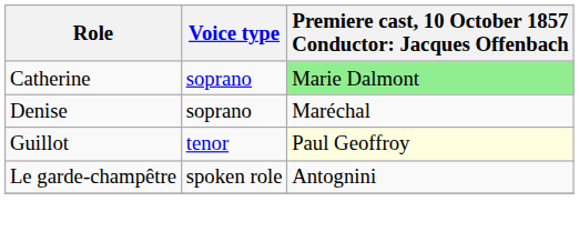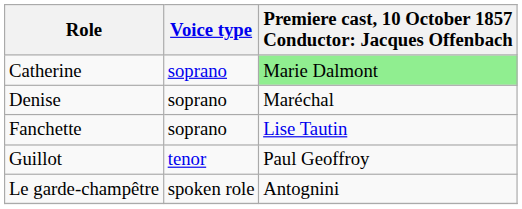+ row: Fanchette | soprano | Lise Tautin
Guillot | column 3: lightyellow background -> no background
